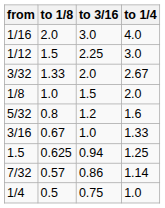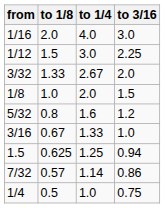columns swapped: to 3/16 <-> to 1/4
